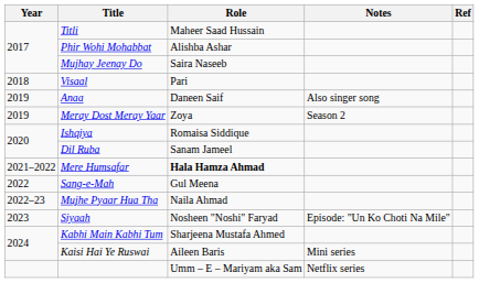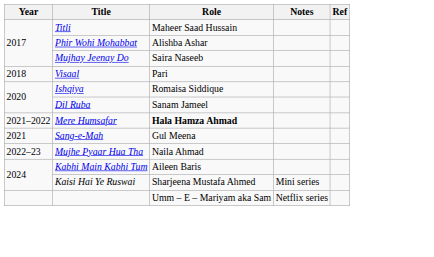- row: 2019 | Anaa | Daneen Saif | Also singer song
- row: 2019 | Meray Dost Meray Yaar | Zoya | Season 2
Sang-e-Mah | Year: 2022 -> 2021
- row: 2023 | Siyaah | Nosheen "Noshi" Faryad | Episode: "Un Ko Choti Na Mile"
Kabhi Main Kabhi Tum | Role: Sharjeena Mustafa Ahmed -> Aileen Baris
Kaisi Hai Ye Ruswai | Role: Aileen Baris -> Sharjeena Mustafa Ahmed
